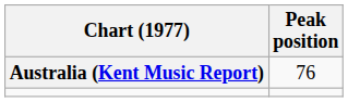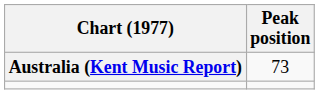Australia (Kent Music Report) | Peak position: 76 -> 73
